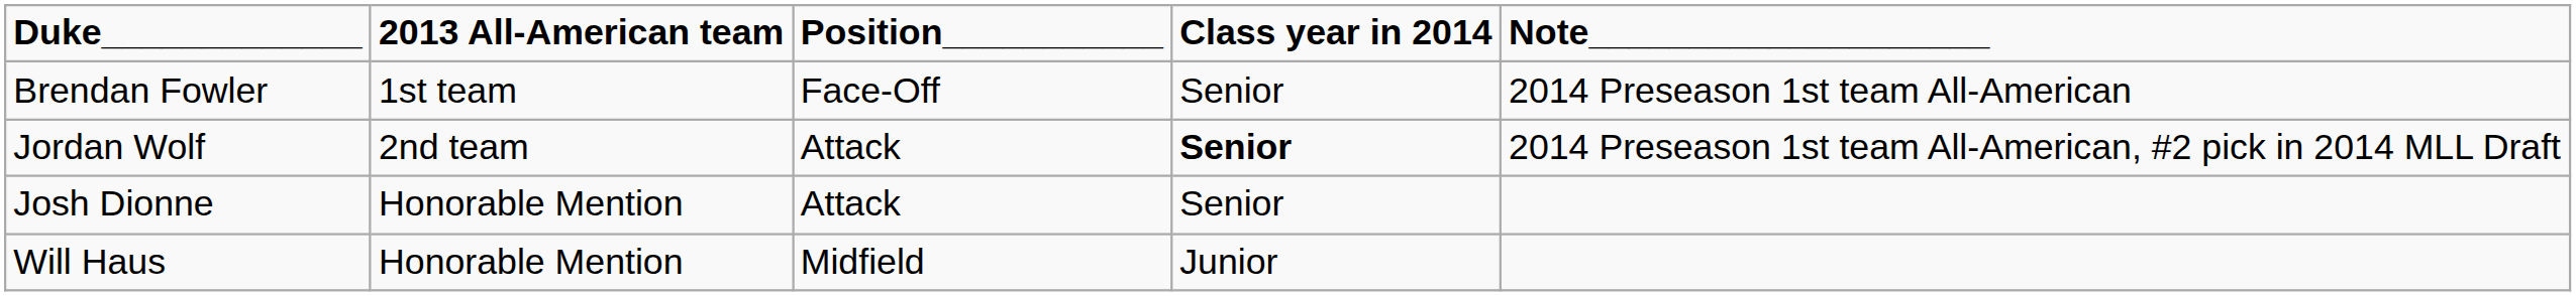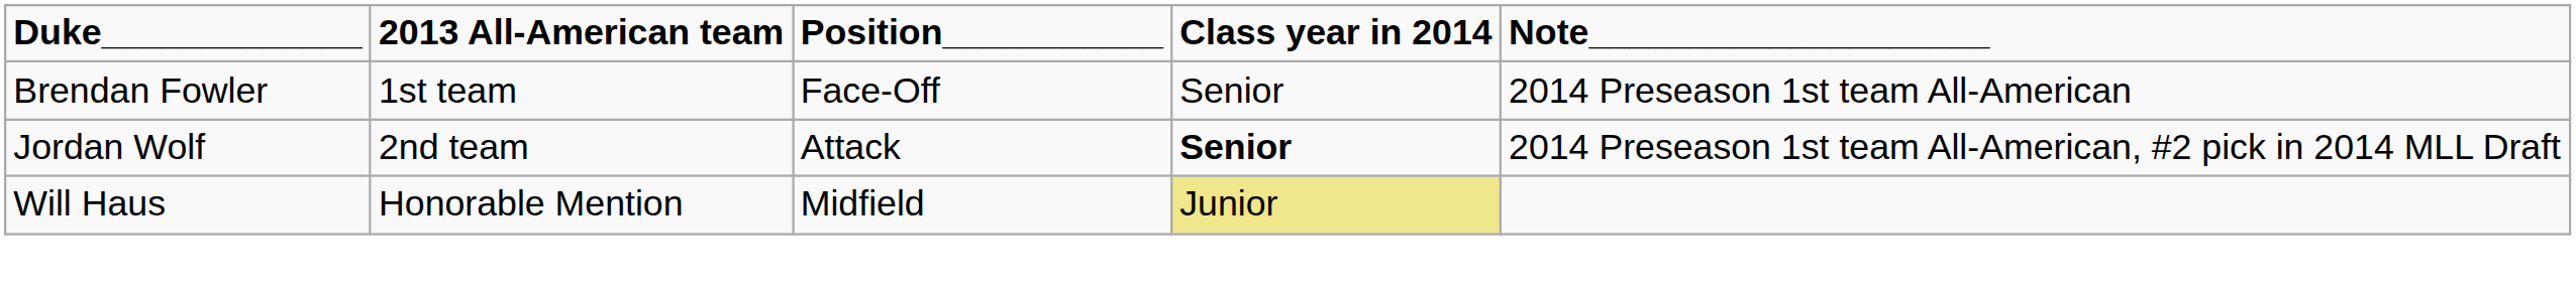- row: Josh Dionne | Honorable Mention | Attack | Senior
Will Haus | Class year in 2014: no background -> khaki background
